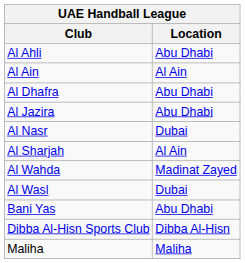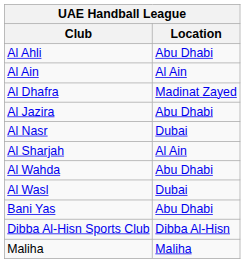Al Dhafra | Location: Abu Dhabi -> Madinat Zayed
Al Wahda | Location: Madinat Zayed -> Abu Dhabi
